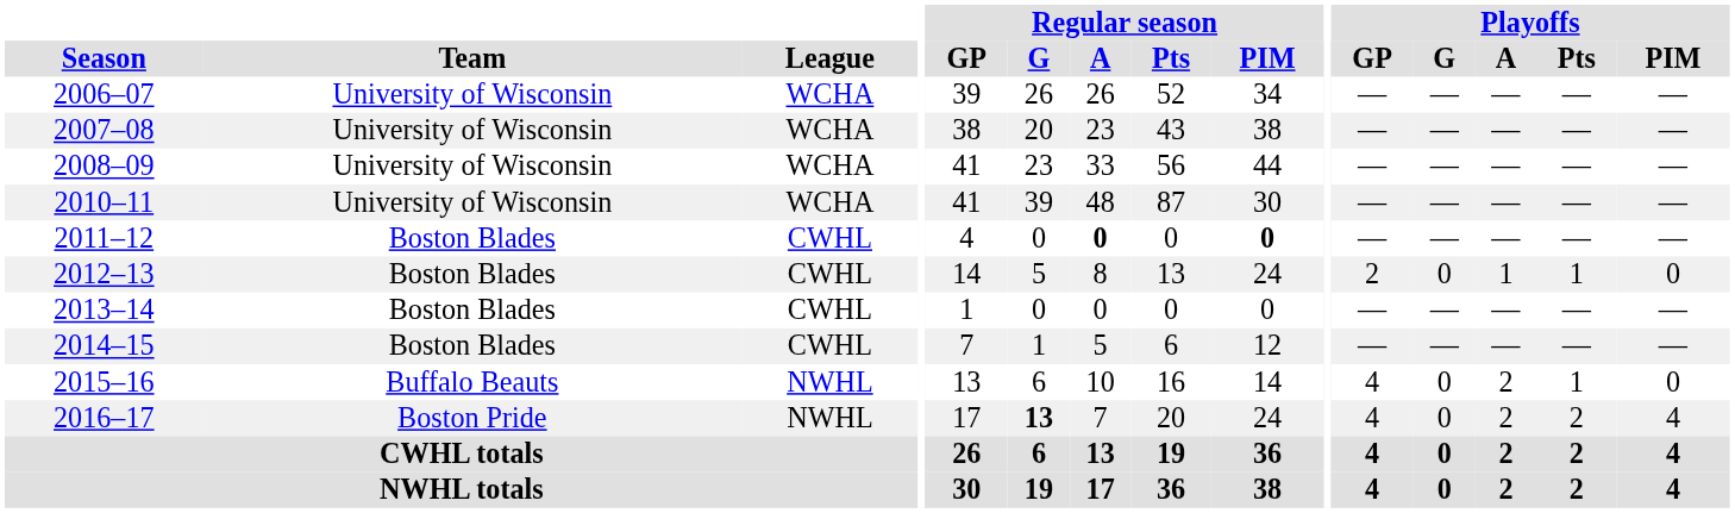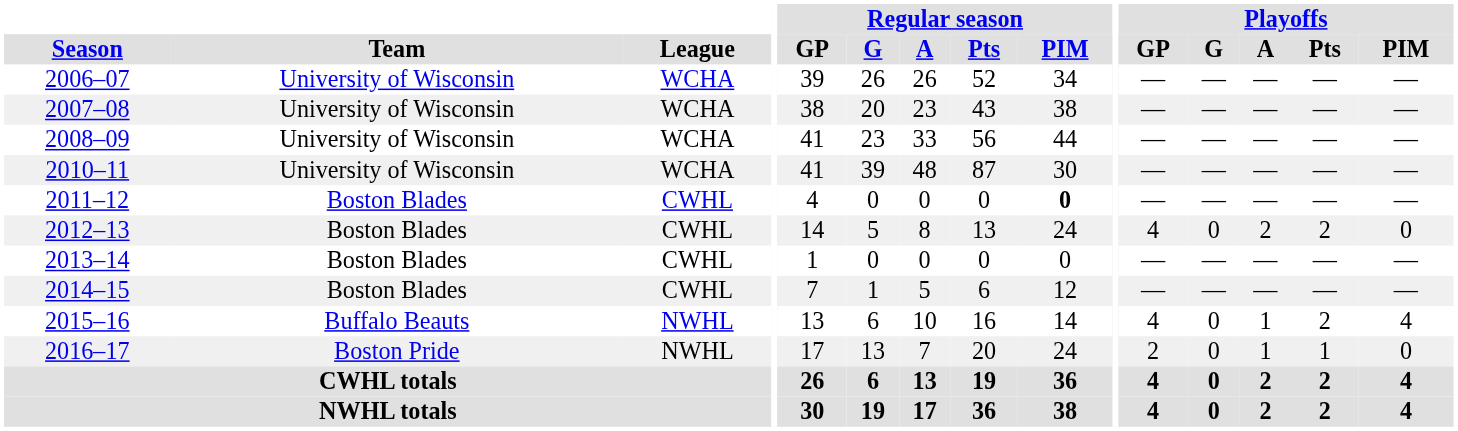2011–12 | Regular season / A: bold -> normal
2012–13 | Playoffs / GP: 2 -> 4
2012–13 | Playoffs / A: 1 -> 2
2012–13 | Playoffs / Pts: 1 -> 2
2015–16 | Playoffs / A: 2 -> 1
2015–16 | Playoffs / Pts: 1 -> 2
2015–16 | Playoffs / PIM: 0 -> 4
2016–17 | Regular season / G: bold -> normal
2016–17 | Playoffs / GP: 4 -> 2
2016–17 | Playoffs / A: 2 -> 1
2016–17 | Playoffs / Pts: 2 -> 1
2016–17 | Playoffs / PIM: 4 -> 0
